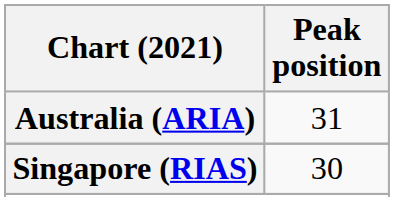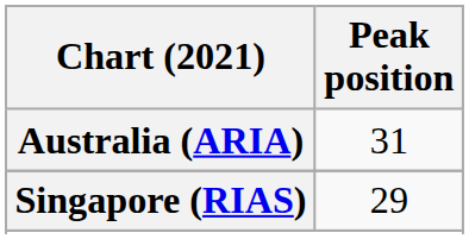Singapore (RIAS) | Peak position: 30 -> 29
